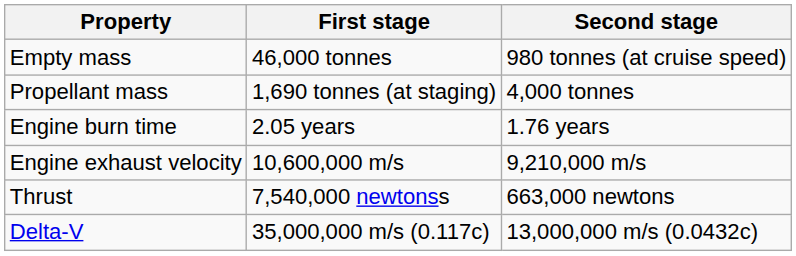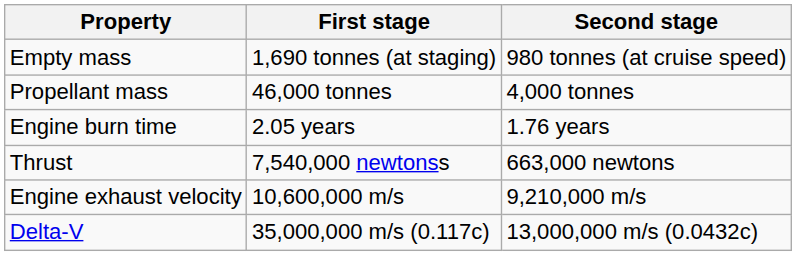Empty mass | First stage: 46,000 tonnes -> 1,690 tonnes (at staging)
Propellant mass | First stage: 1,690 tonnes (at staging) -> 46,000 tonnes
rows swapped: Thrust <-> Engine exhaust velocity
